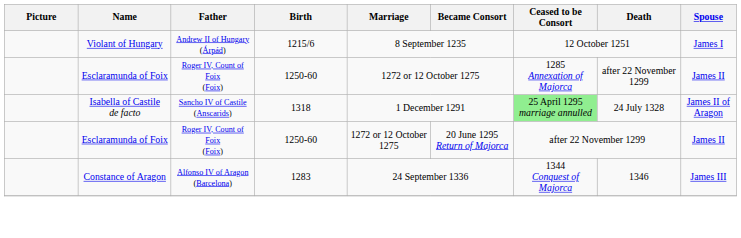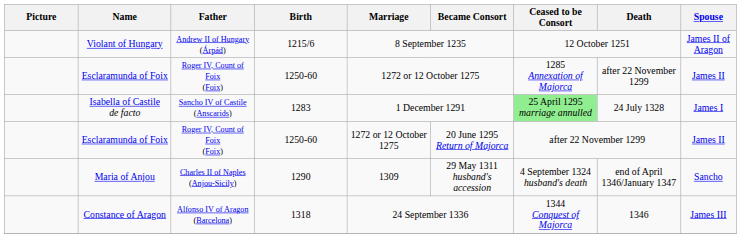Violant of Hungary | Spouse: James I -> James II of Aragon
Isabella of Castile de facto | Birth: 1318 -> 1283
Isabella of Castile de facto | Spouse: James II of Aragon -> James I
+ row: Maria of Anjou | Charles II of Naples (Anjou-Sicily) | 1290 | 1309 | 29 May 1311 husband's accession | 4 September 1324 husband's death | end of April 1346/January 1347 | Sancho
Constance of Aragon | Birth: 1283 -> 1318
